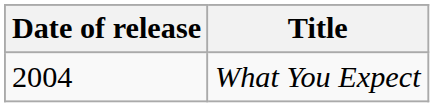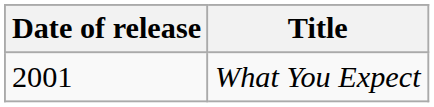What You Expect | Date of release: 2004 -> 2001
